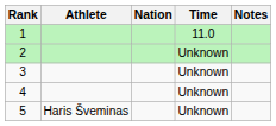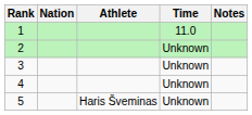columns swapped: Athlete <-> Nation
